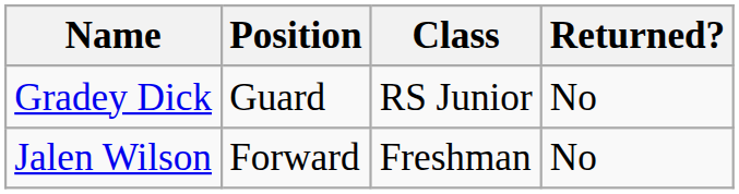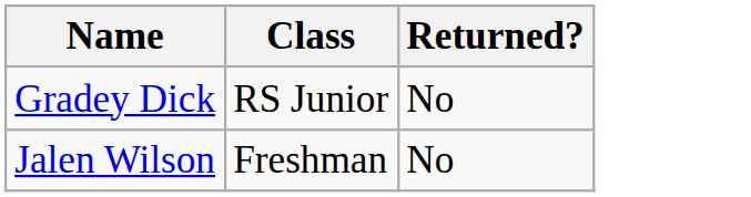- column: Position | Guard | Forward
